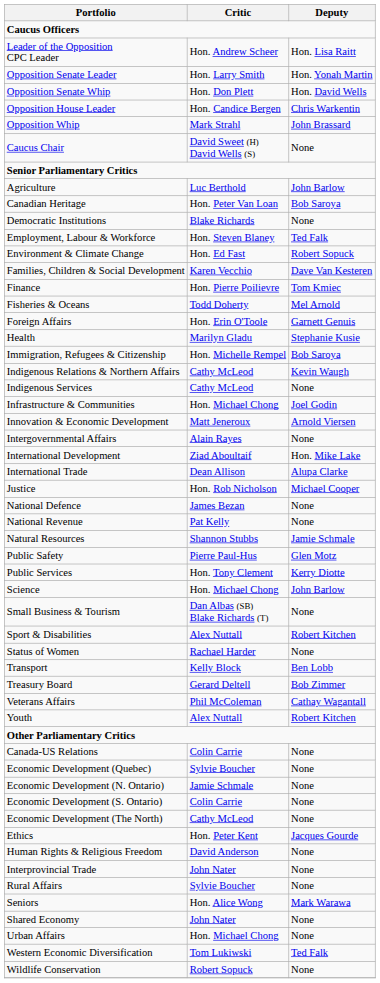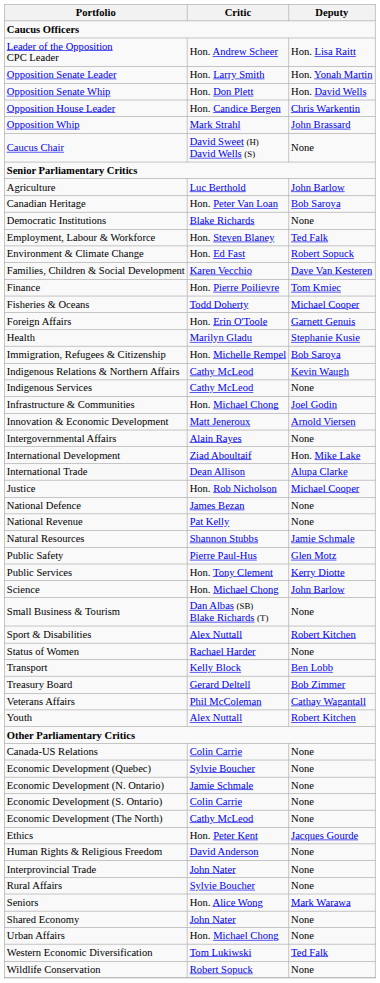Fisheries & Oceans | Deputy: Mel Arnold -> Michael Cooper
